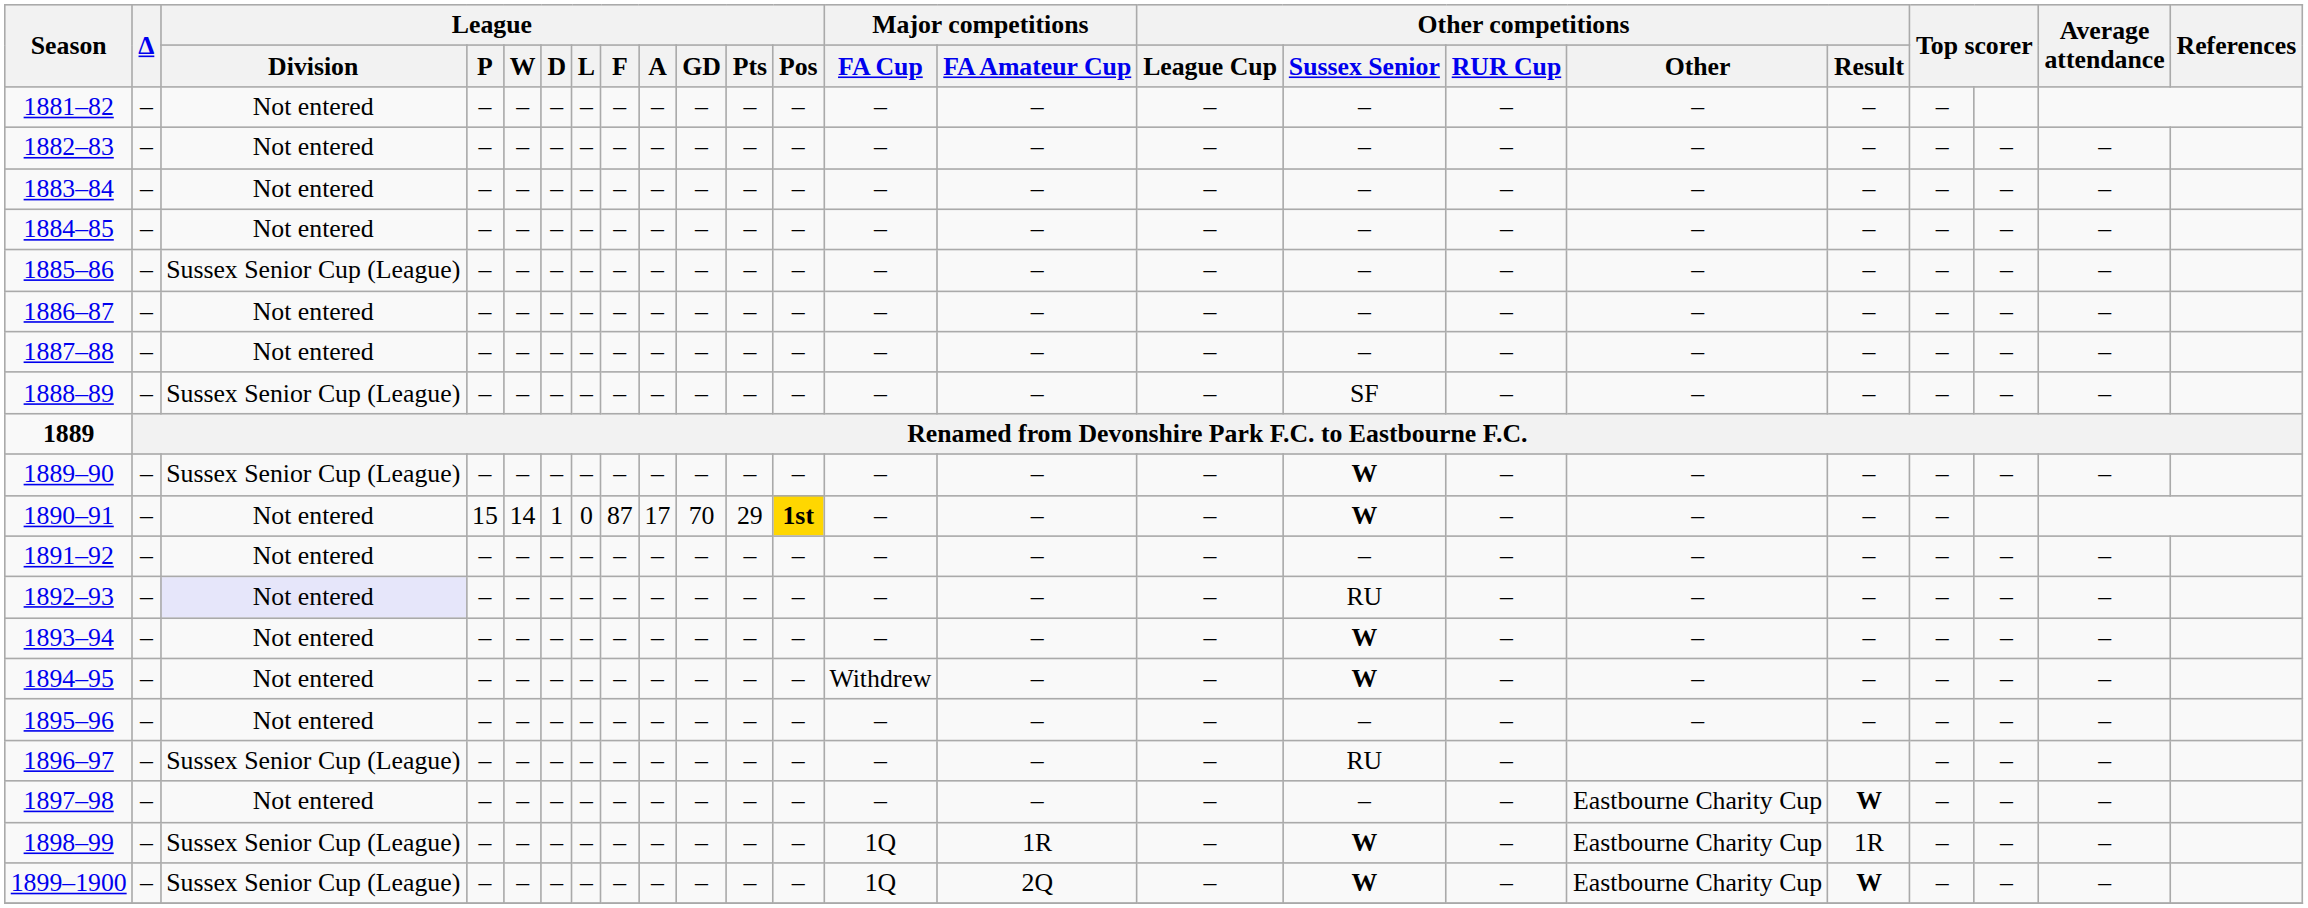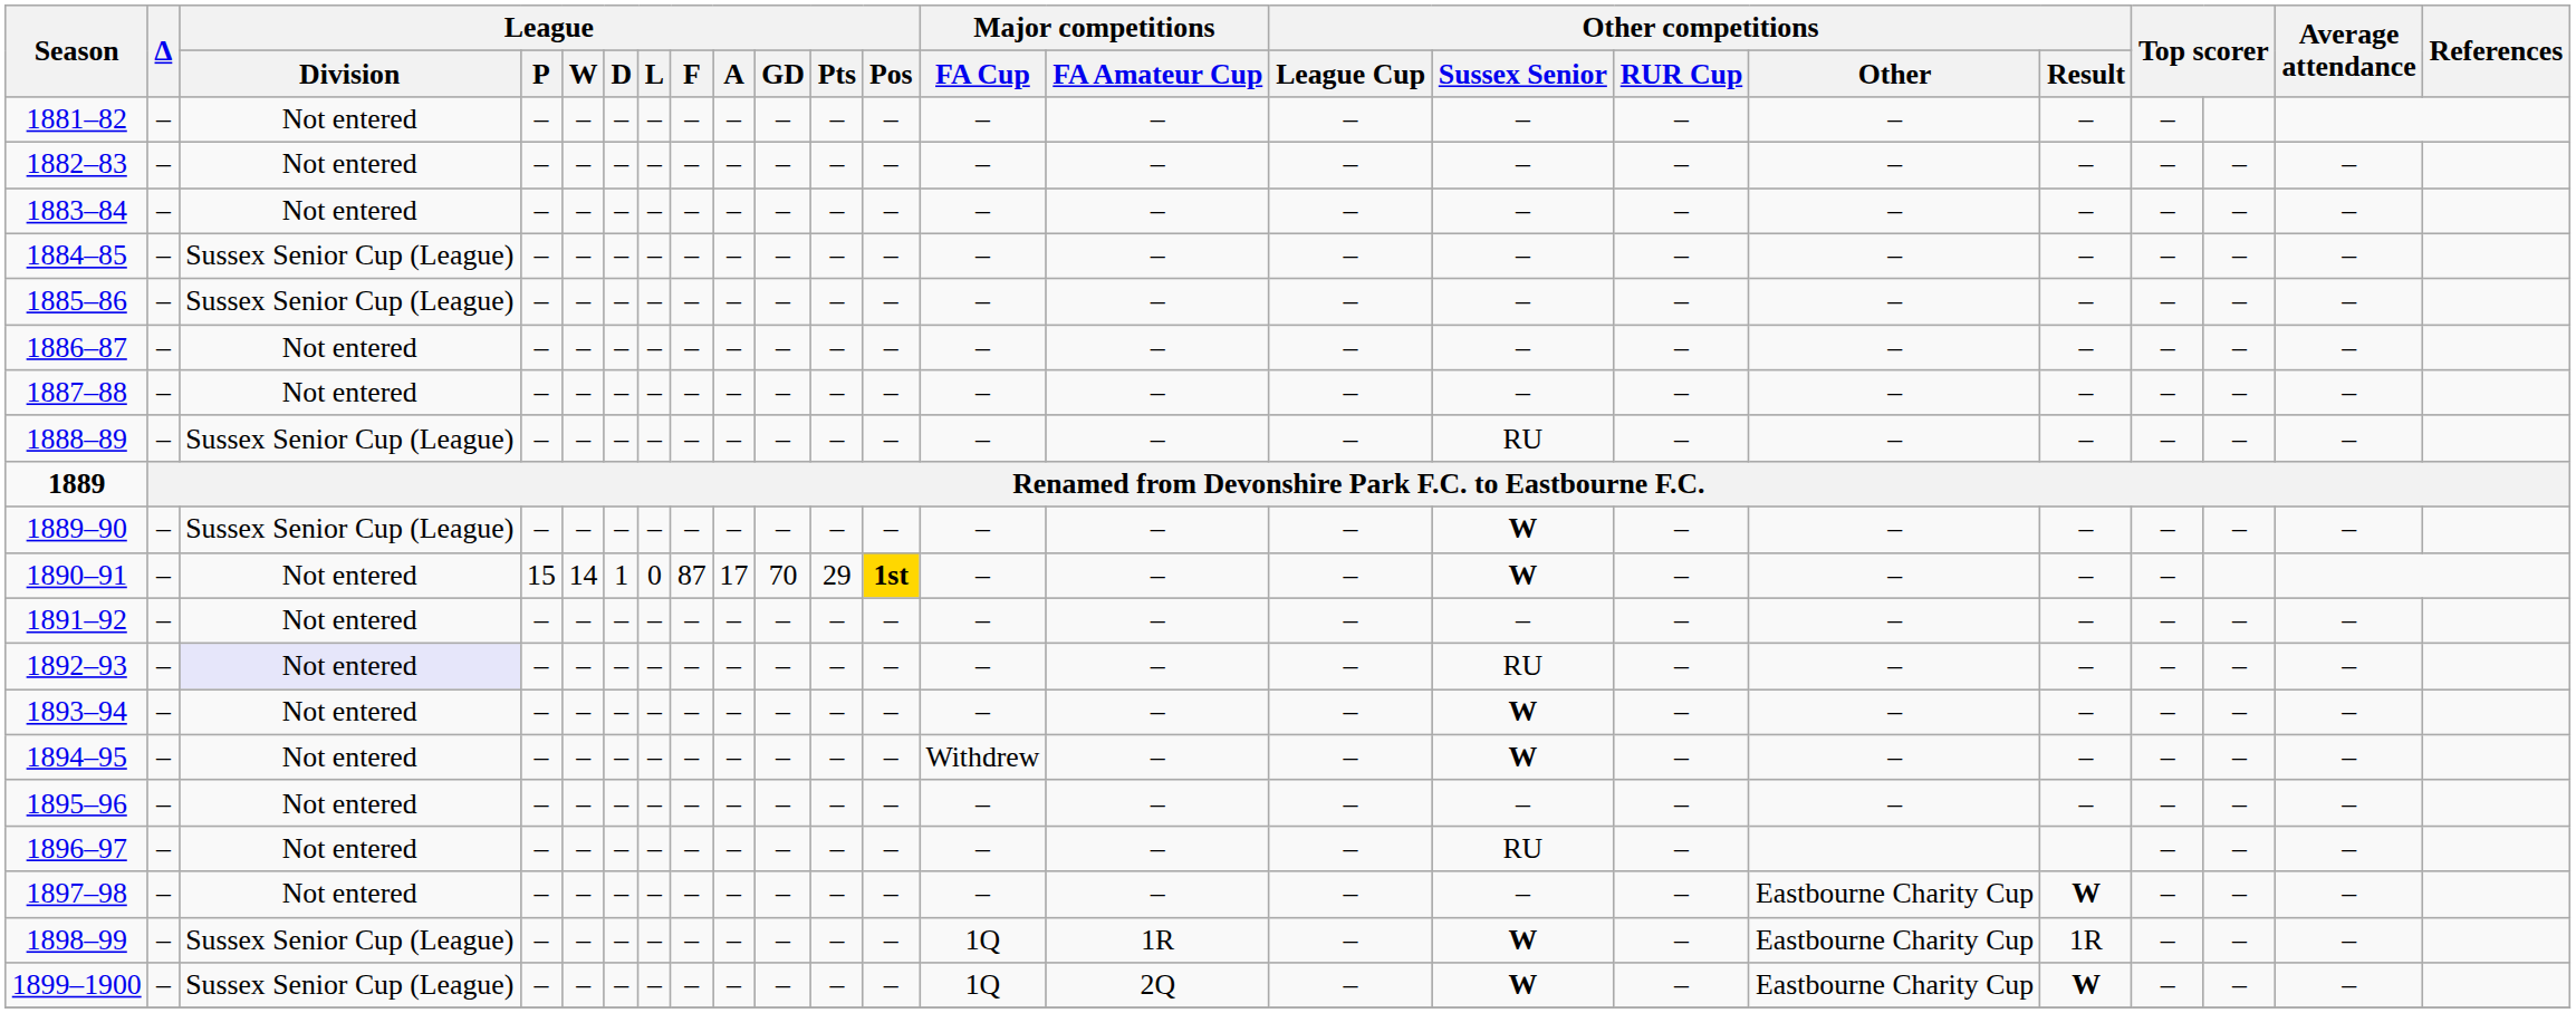1884–85 | League / Division: Not entered -> Sussex Senior Cup (League)
1888–89 | Other competitions / Sussex Senior: SF -> RU
1896–97 | League / Division: Sussex Senior Cup (League) -> Not entered
